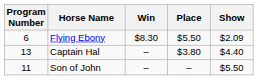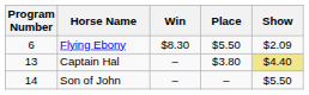Captain Hal | Show: no background -> khaki background
Son of John | Program Number: 11 -> 14
